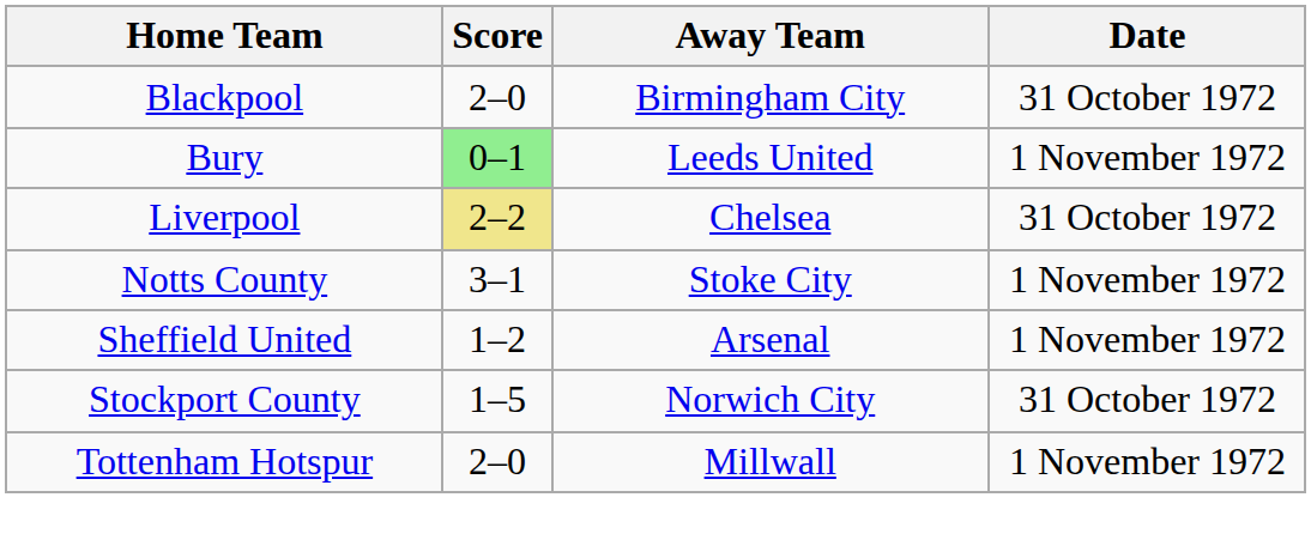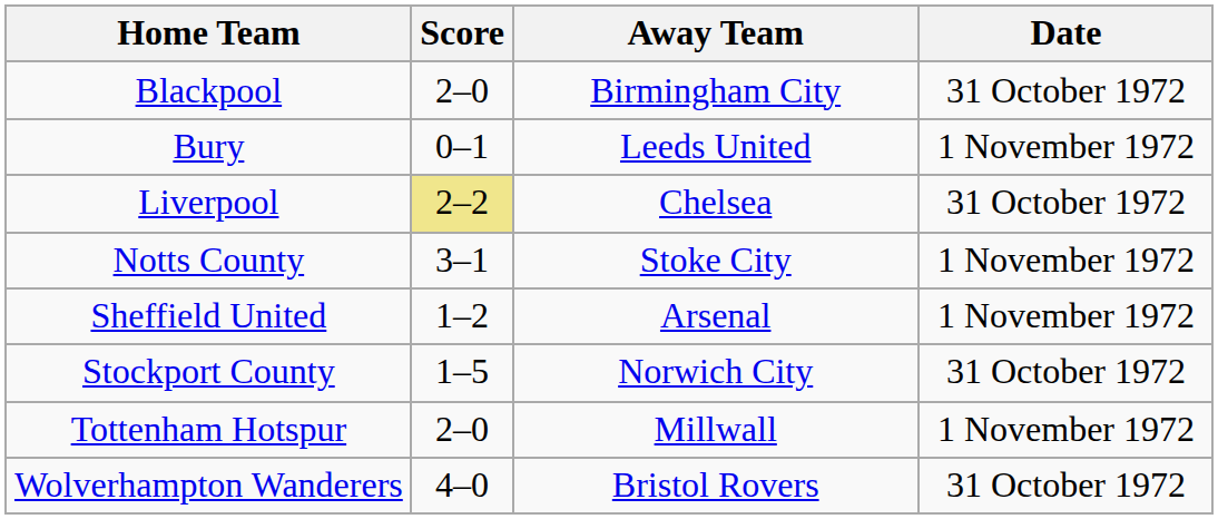Bury | Score: lightgreen background -> no background
+ row: Wolverhampton Wanderers | 4–0 | Bristol Rovers | 31 October 1972
